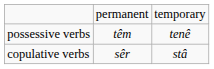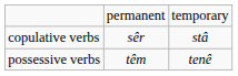rows swapped: copulative verbs <-> possessive verbs
